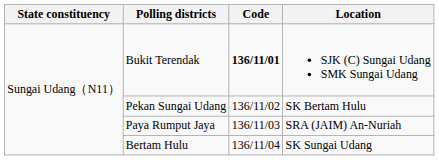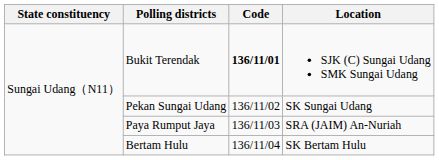Pekan Sungai Udang | Location: SK Bertam Hulu -> SK Sungai Udang
Bertam Hulu | Location: SK Sungai Udang -> SK Bertam Hulu
